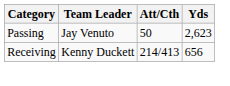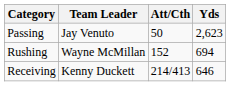+ row: Rushing | Wayne McMillan | 152 | 694
Receiving | Yds: 656 -> 646
